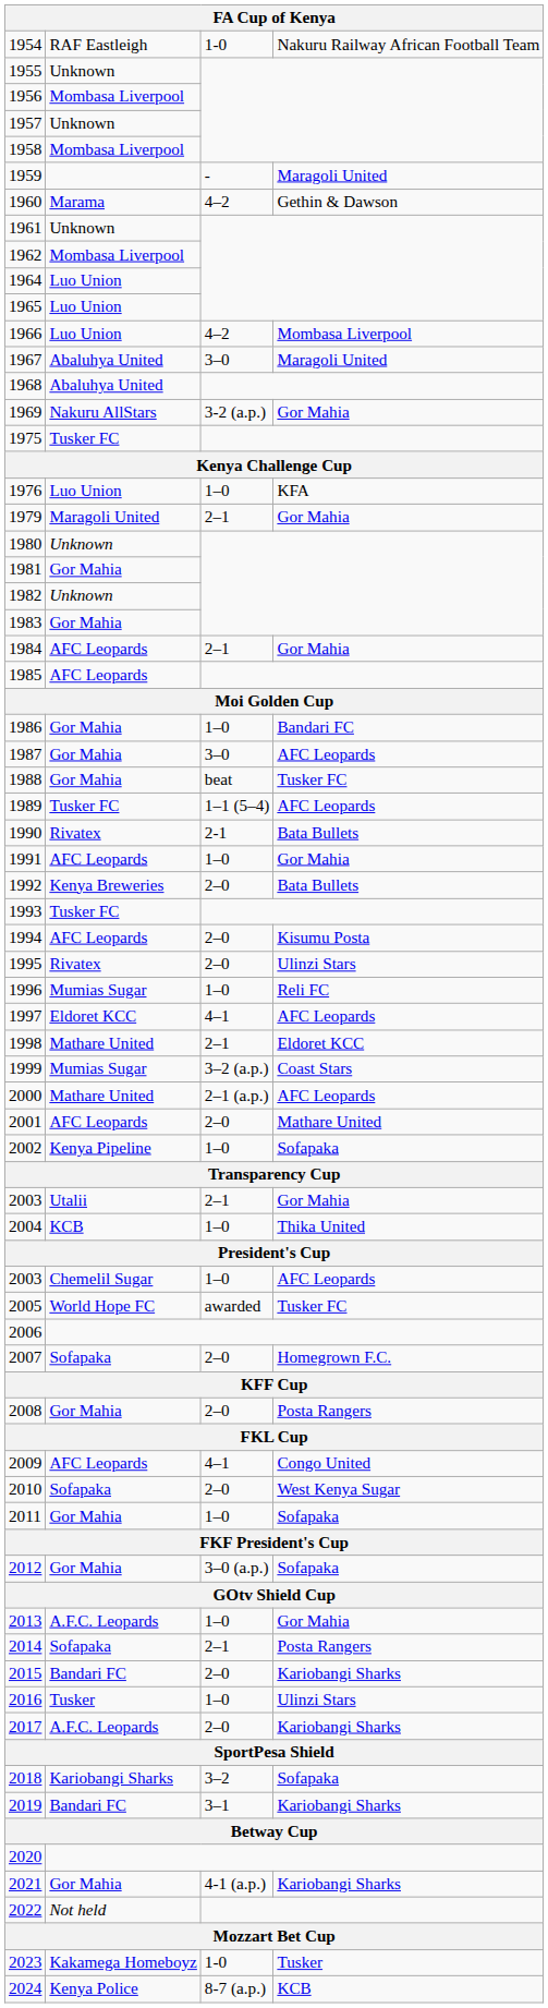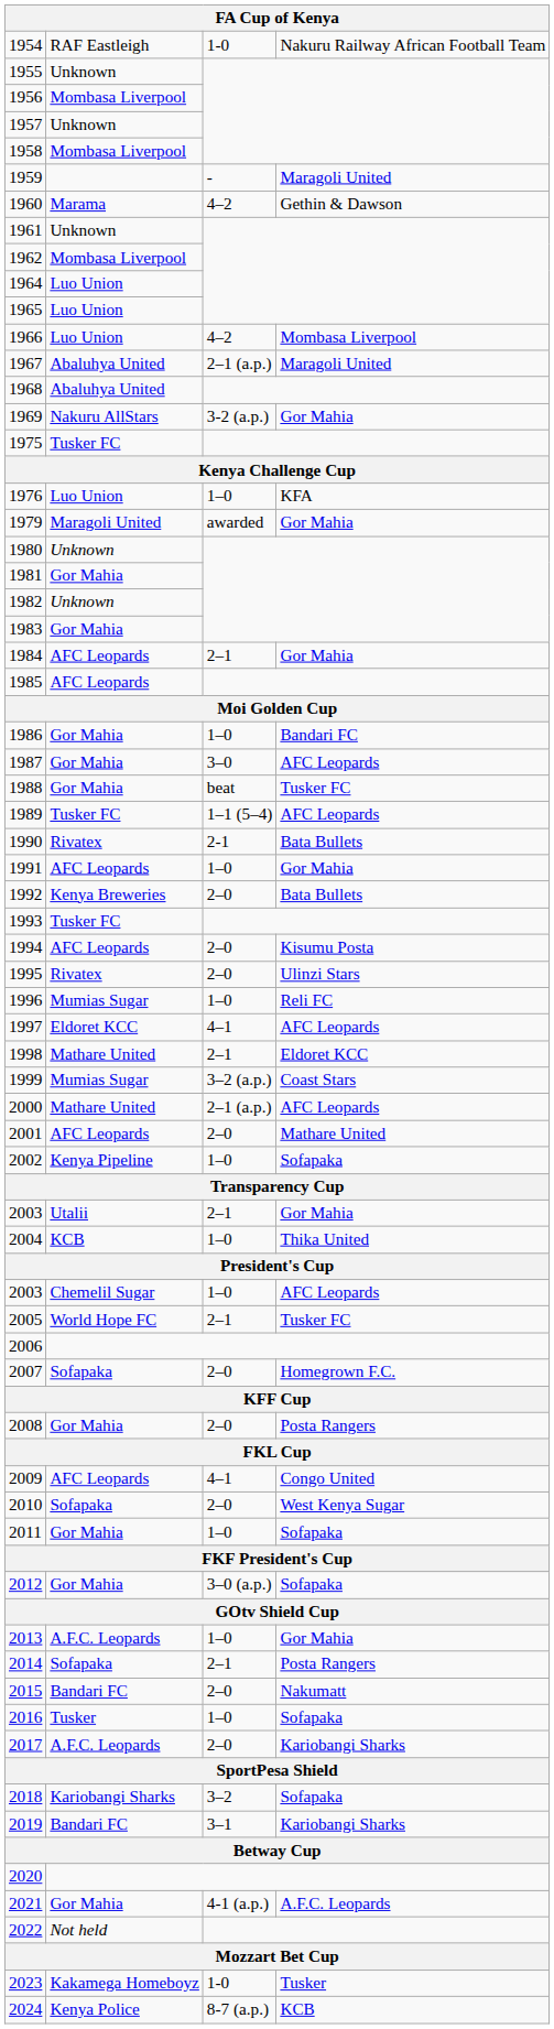1967 | column 3: 3–0 -> 2–1 (a.p.)
1979 | column 3: 2–1 -> awarded
2005 | column 3: awarded -> 2–1
2015 | column 4: Kariobangi Sharks -> Nakumatt
2016 | column 4: Ulinzi Stars -> Sofapaka
2021 | column 4: Kariobangi Sharks -> A.F.C. Leopards
